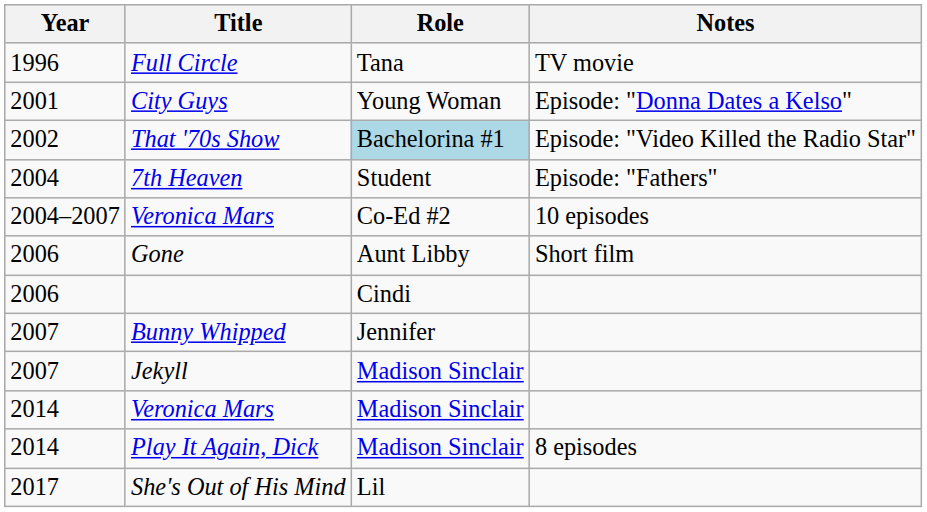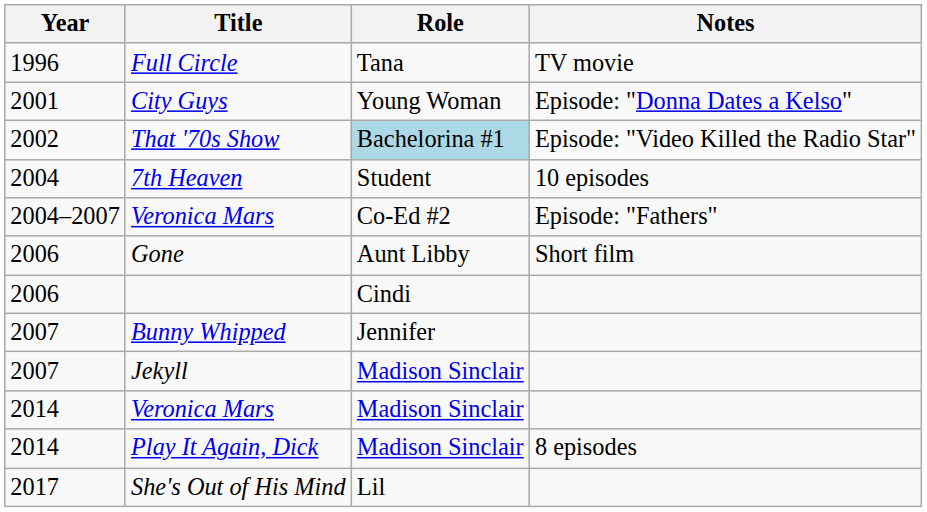7th Heaven | Notes: Episode: "Fathers" -> 10 episodes
2004–2007 / Veronica Mars | Notes: 10 episodes -> Episode: "Fathers"
